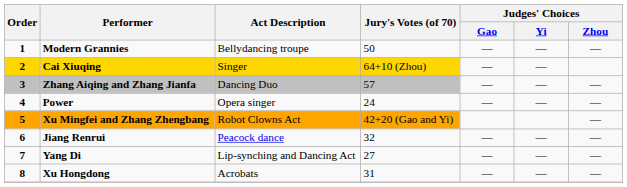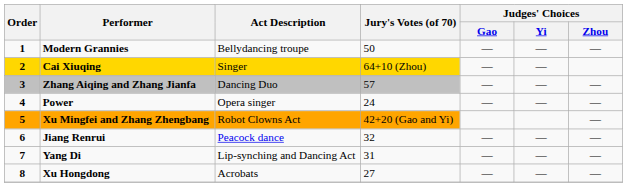Yang Di | Jury's Votes (of 70): 27 -> 31
Xu Hongdong | Jury's Votes (of 70): 31 -> 27
